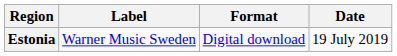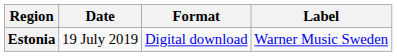columns swapped: Date <-> Label
